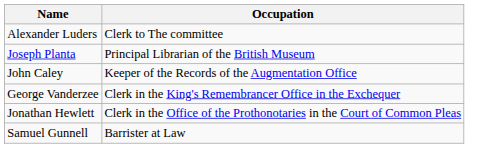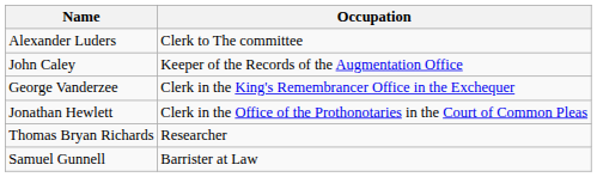- row: Joseph Planta | Principal Librarian of the British Museum
+ row: Thomas Bryan Richards | Researcher
